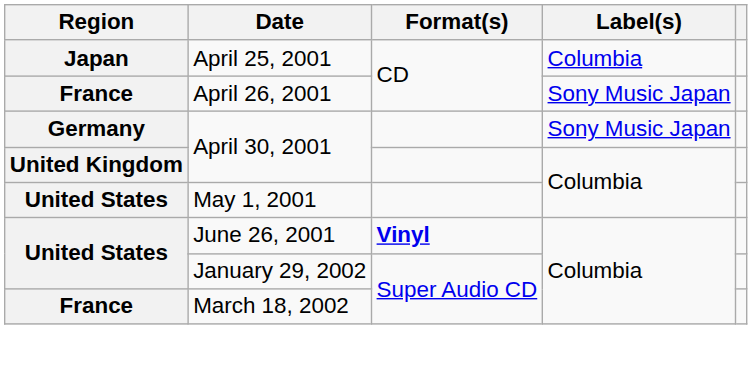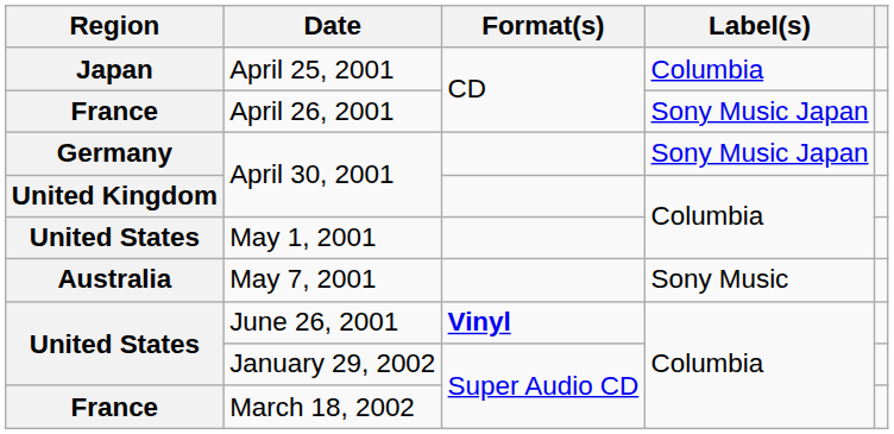+ row: Australia | May 7, 2001 | Sony Music
